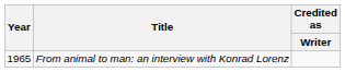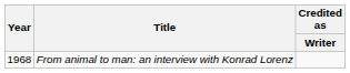From animal to man: an interview with Konrad Lorenz | Year: 1965 -> 1968
